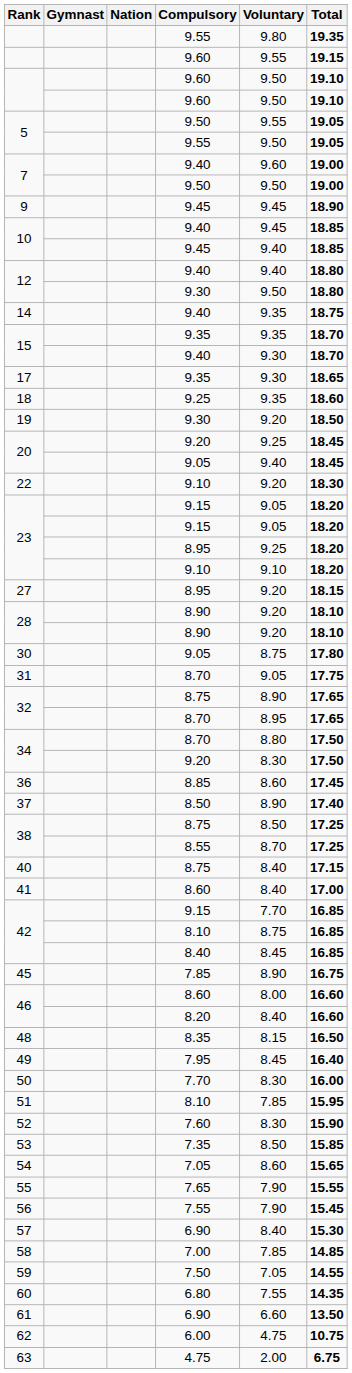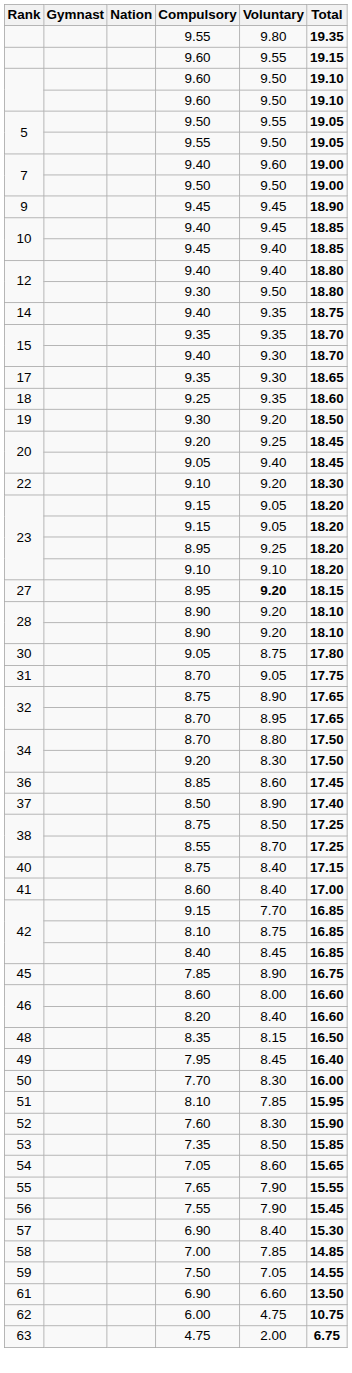27 | Voluntary: normal -> bold
- row: 60 | 6.80 | 7.55 | 14.35
